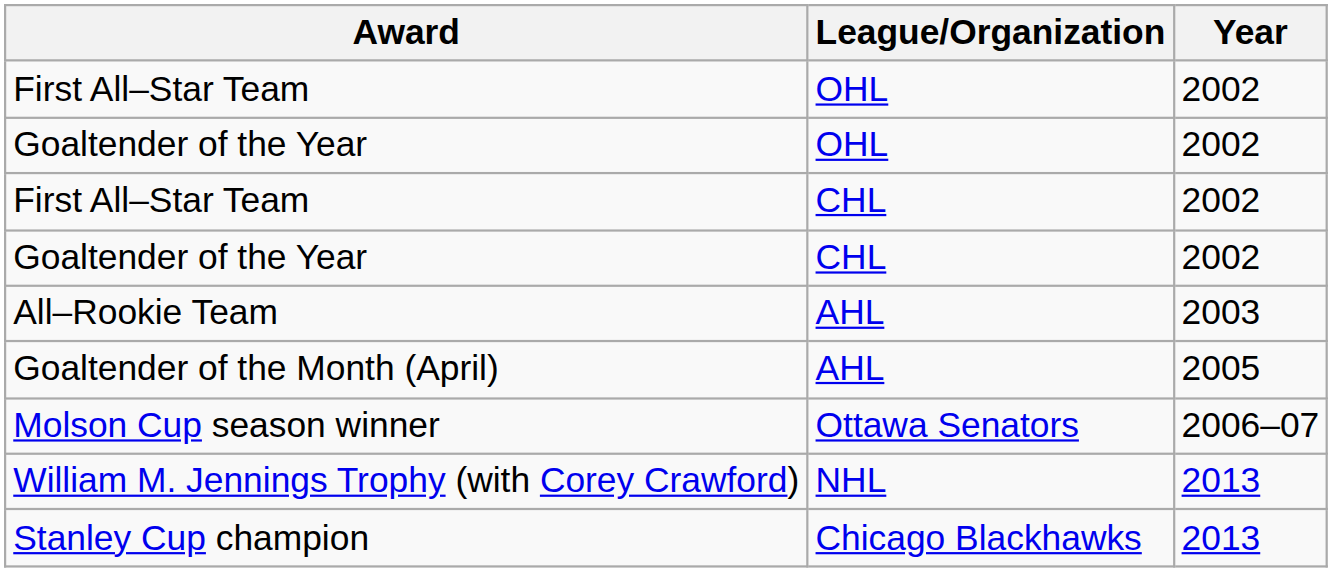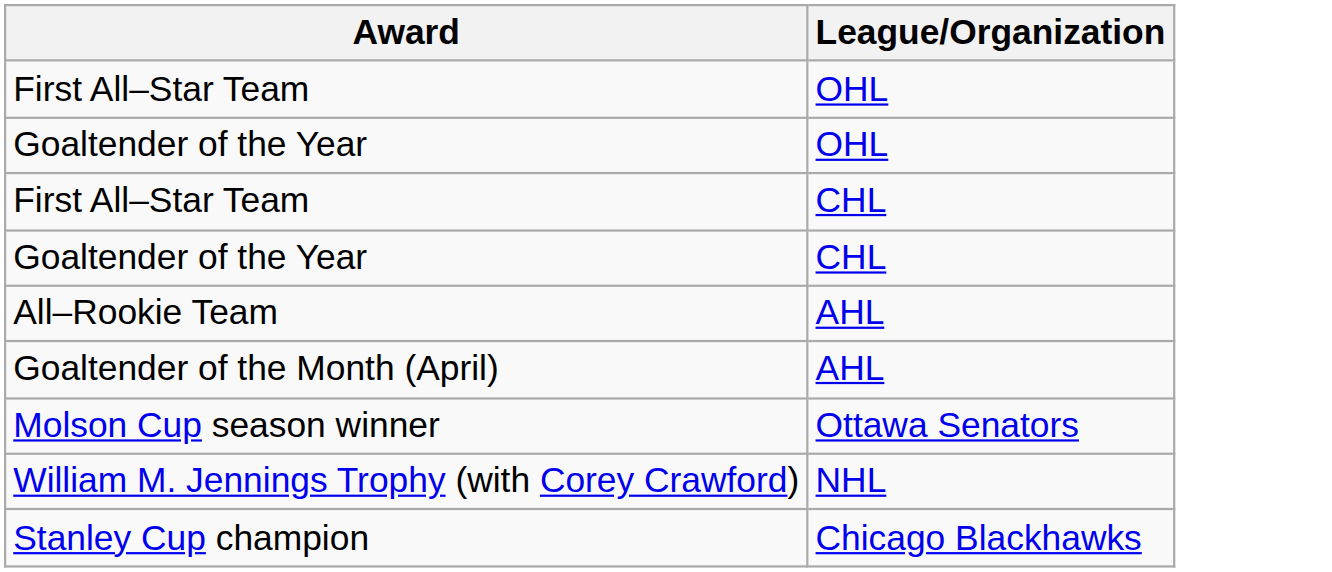- column: Year | 2002 | 2002 | 2002 | 2002 | 2003 | 2005 | 2006–07 | 2013 | 2013
